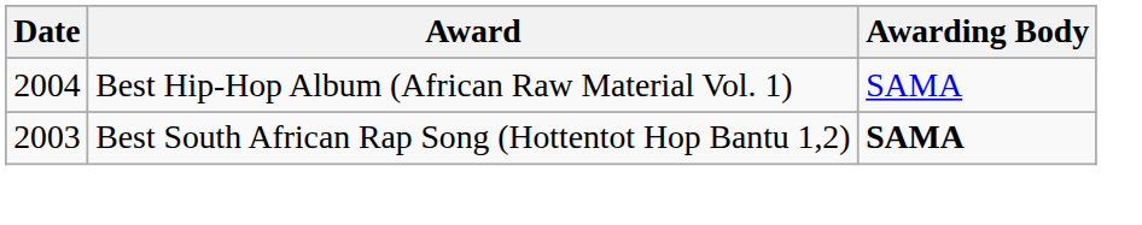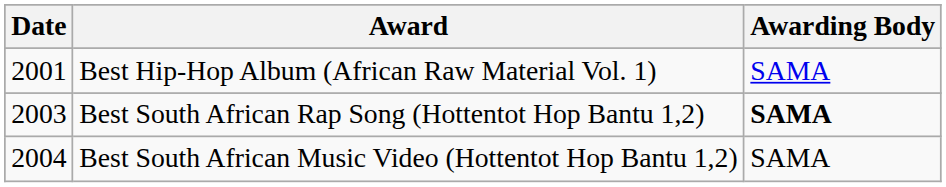Best Hip-Hop Album (African Raw Material Vol. 1) | Date: 2004 -> 2001
+ row: 2004 | Best South African Music Video (Hottentot Hop Bantu 1,2) | SAMA
